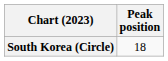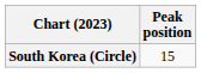South Korea (Circle) | Peak position: 18 -> 15
